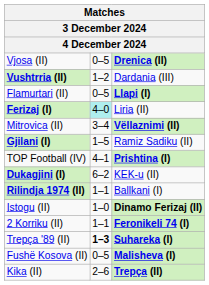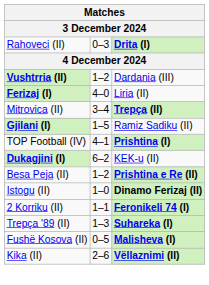+ row: Rahoveci (II) | 0–3 | Drita (I)
- row: Vjosa (II) | 0–5 | Drenica (II)
- row: Flamurtari (II) | 0–5 | Llapi (I)
Ferizaj (I) | column 2: paleturquoise background -> no background
Mitrovica (II) | column 3: Vëllaznimi (II) -> Trepça (II)
- row: Rilindja 1974 (II) | 1–1 | Ballkani (I)
+ row: Besa Peja (II) | 1–2 | Prishtina e Re (II)
Trepça '89 (II) | column 2: bold -> normal
Kika (II) | column 3: Trepça (II) -> Vëllaznimi (II)
